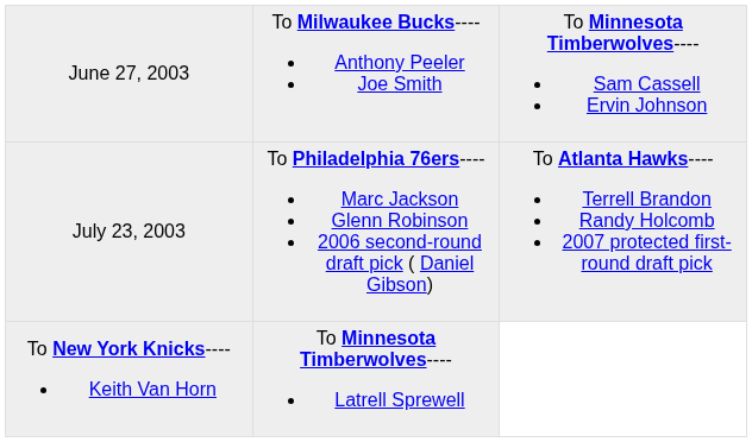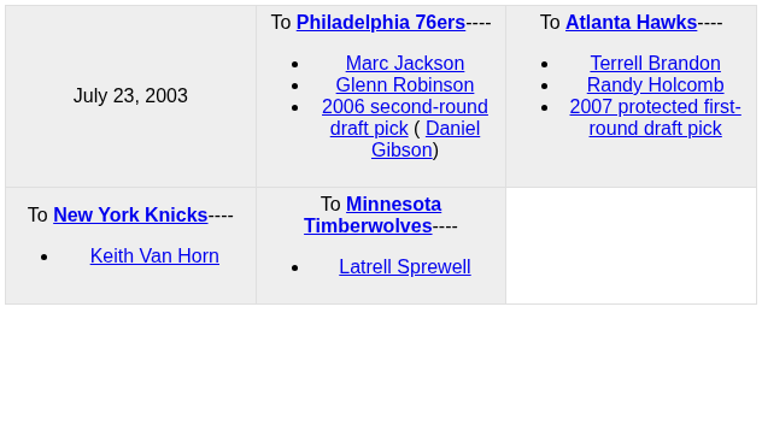- row: June 27, 2003 | To Milwaukee Bucks---- Anthony Peeler Joe Smith | To Minnesota Timberwolves---- Sam Cassell Ervin Johnson
